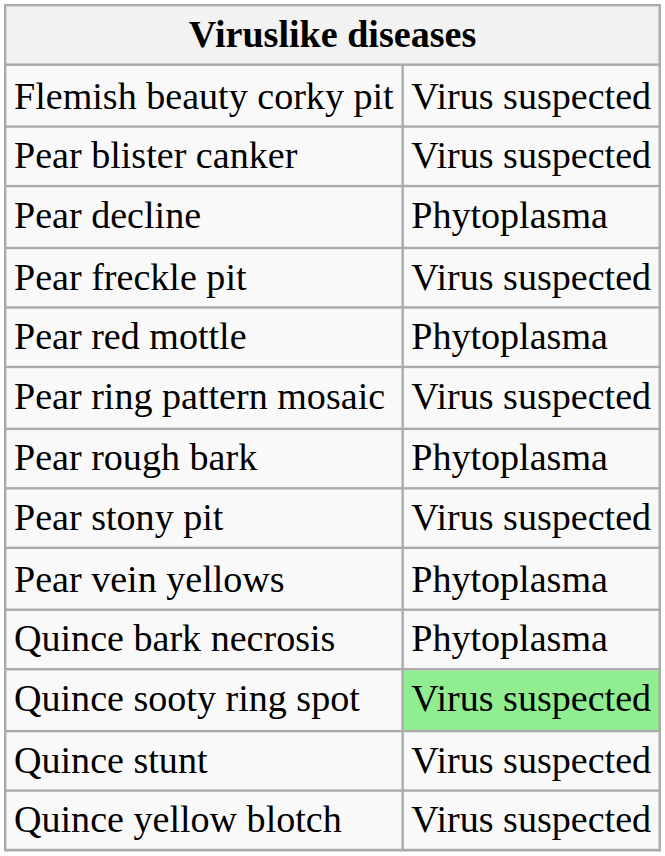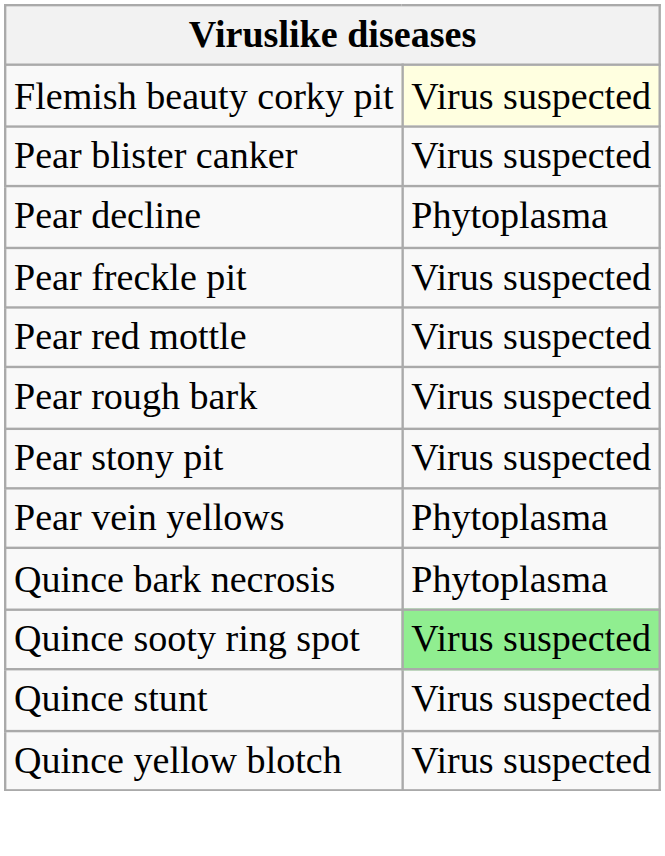Flemish beauty corky pit | column 2: no background -> lightyellow background
Pear red mottle | column 2: Phytoplasma -> Virus suspected
- row: Pear ring pattern mosaic | Virus suspected
Pear rough bark | column 2: Phytoplasma -> Virus suspected
